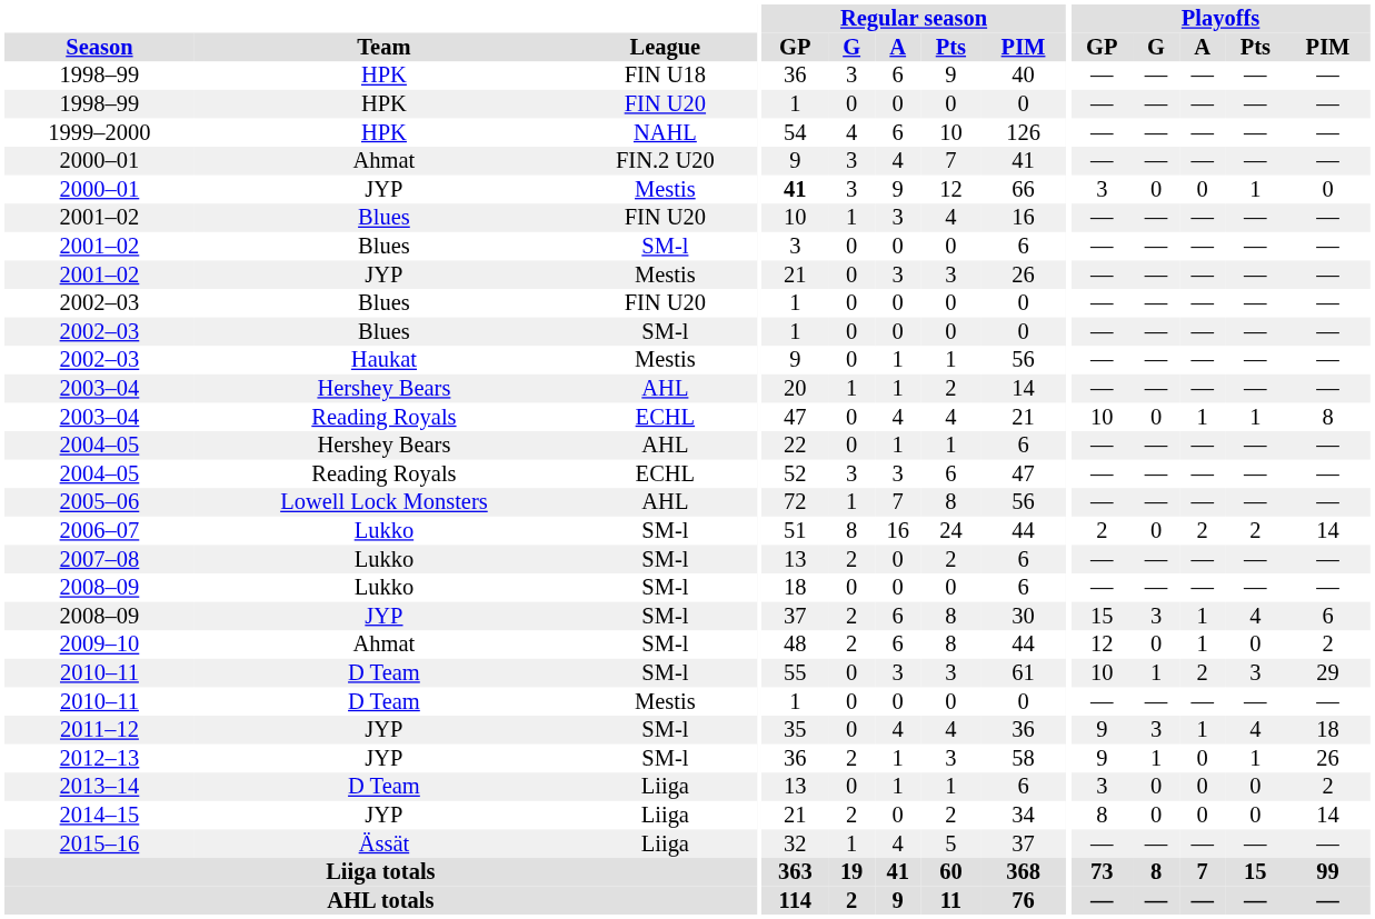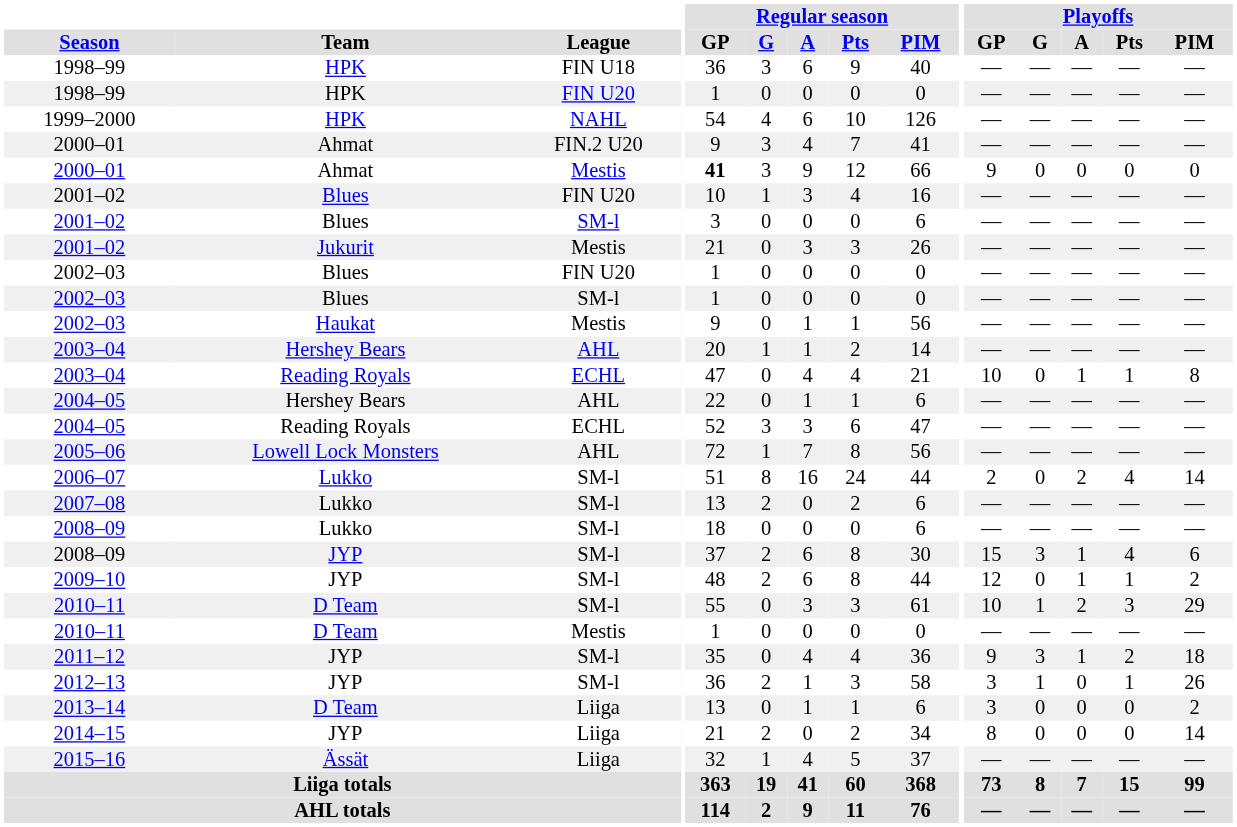2000–01 / Mestis | Team: JYP -> Ahmat
2000–01 / Mestis | Playoffs / GP: 3 -> 9
2000–01 / Mestis | Playoffs / Pts: 1 -> 0
2001–02 / Mestis | Team: JYP -> Jukurit
2006–07 | Playoffs / Pts: 2 -> 4
2009–10 | Team: Ahmat -> JYP
2009–10 | Playoffs / Pts: 0 -> 1
2011–12 | Playoffs / Pts: 4 -> 2
2012–13 | Playoffs / GP: 9 -> 3
